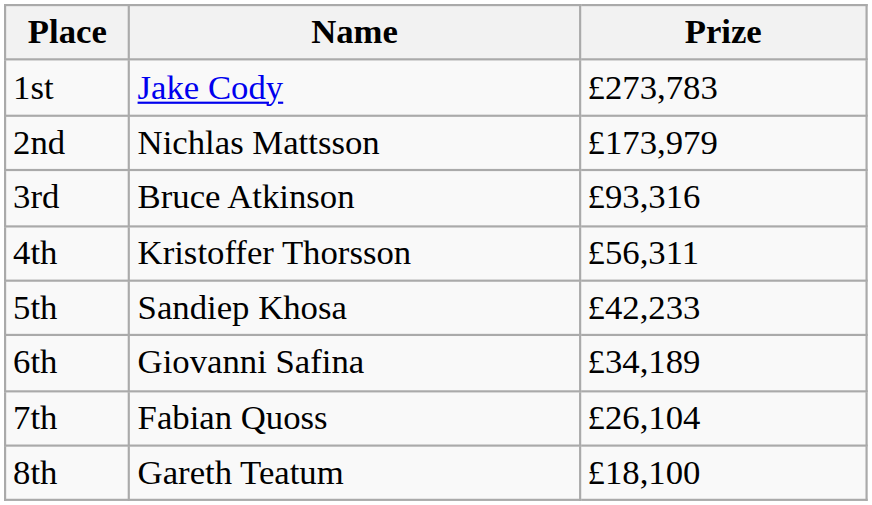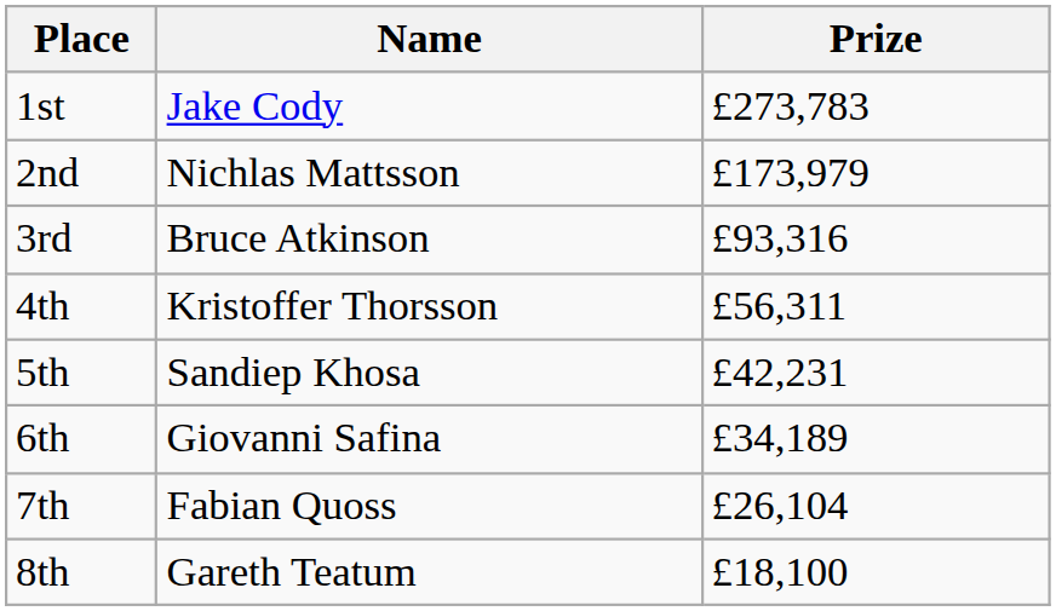5th | Prize: £42,233 -> £42,231
